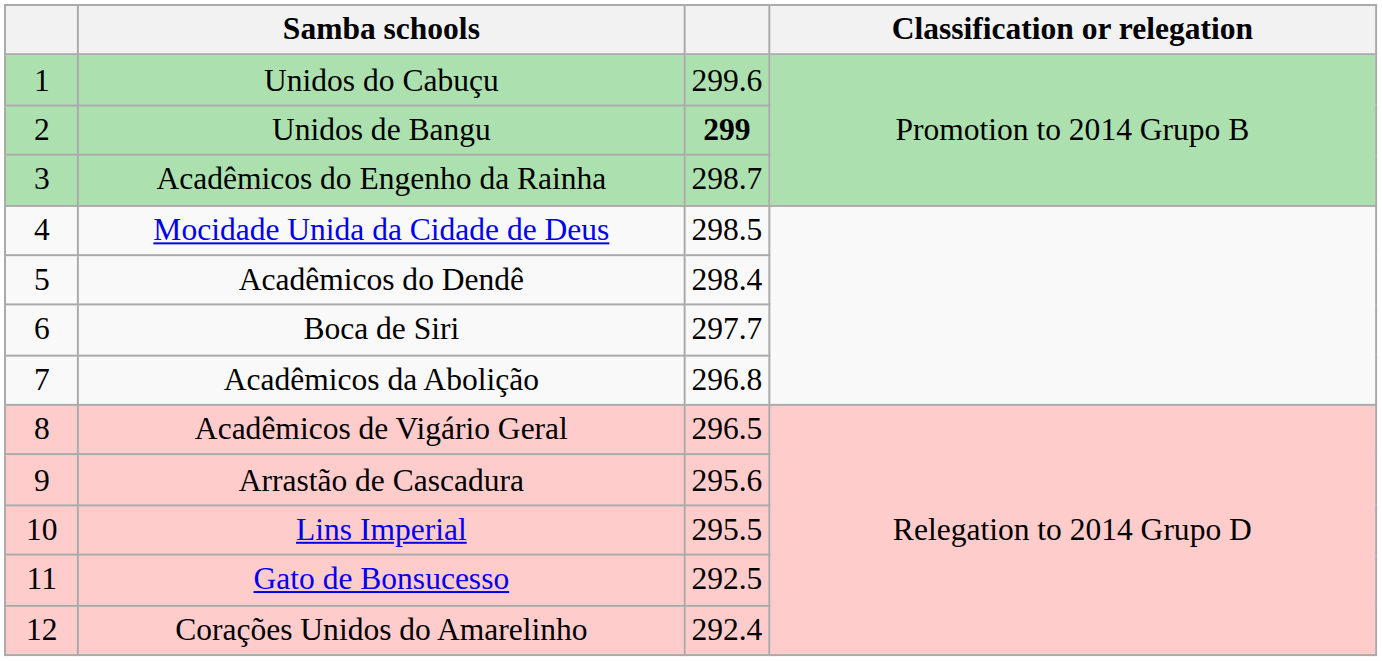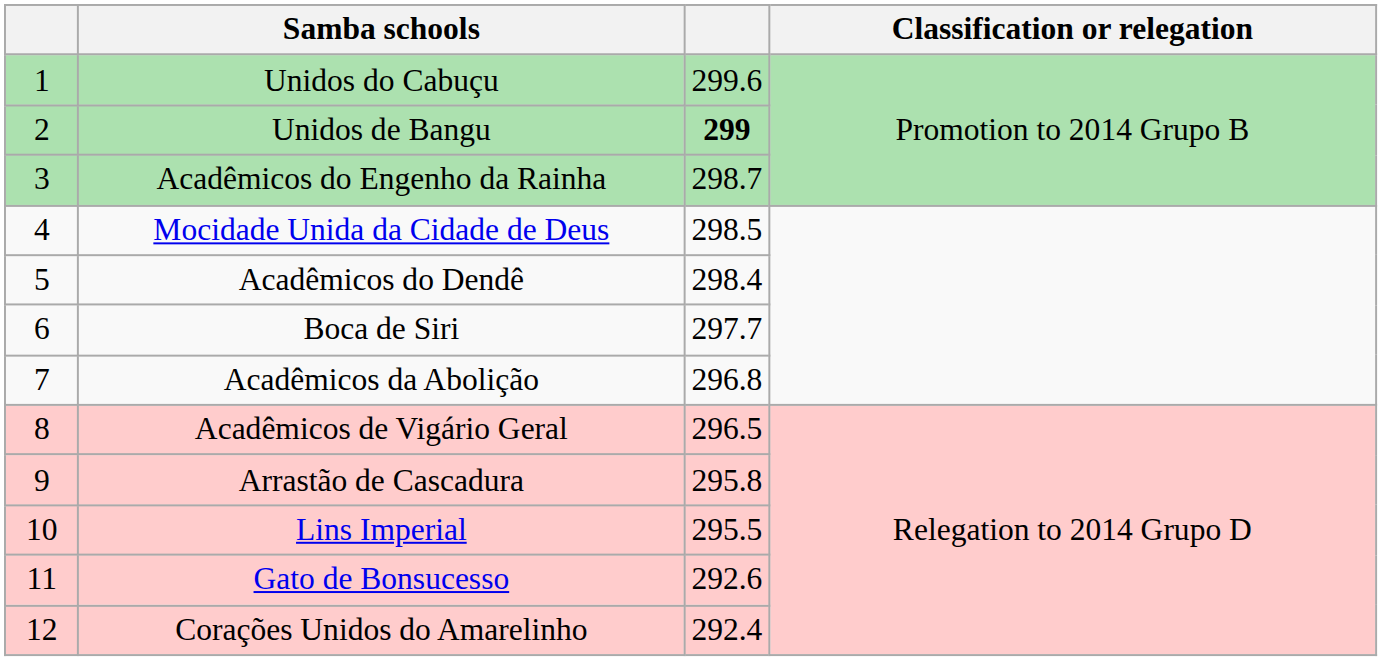Arrastão de Cascadura | column 3: 295.6 -> 295.8
Gato de Bonsucesso | column 3: 292.5 -> 292.6
